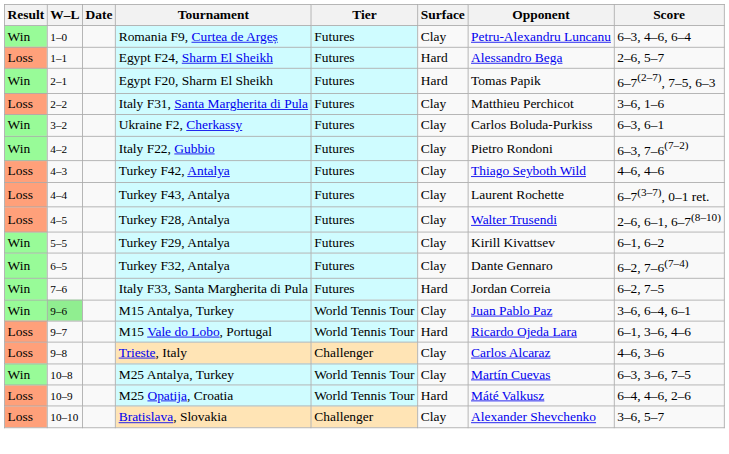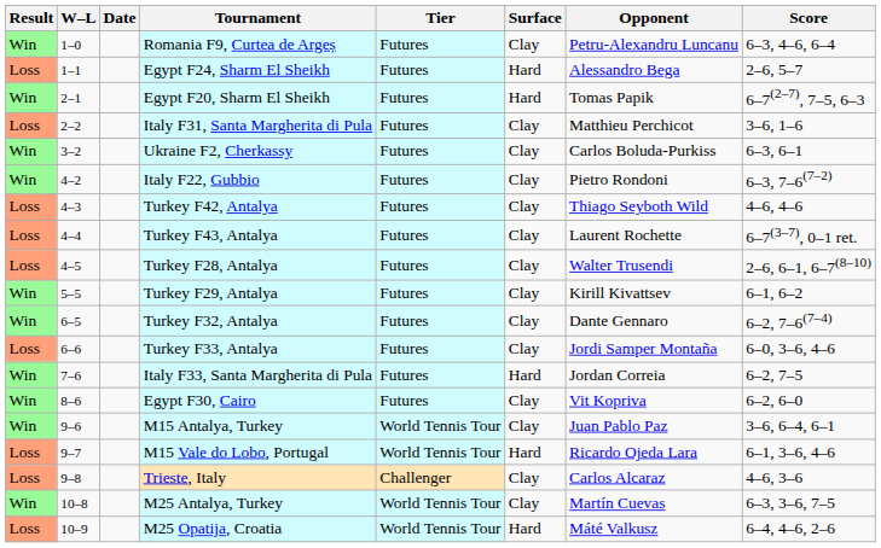+ row: Loss | 6–6 | Turkey F33, Antalya | Futures | Clay | Jordi Samper Montaña | 6–0, 3–6, 4–6
+ row: Win | 8–6 | Egypt F30, Cairo | Futures | Clay | Vit Kopriva | 6–2, 6–0
M15 Antalya, Turkey | W–L: lightgreen background -> no background
- row: Loss | 10–10 | Bratislava, Slovakia | Challenger | Clay | Alexander Shevchenko | 3–6, 5–7
